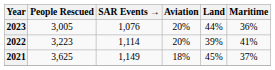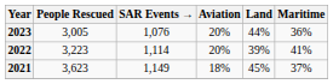2021 | People Rescued: 3,625 -> 3,623
